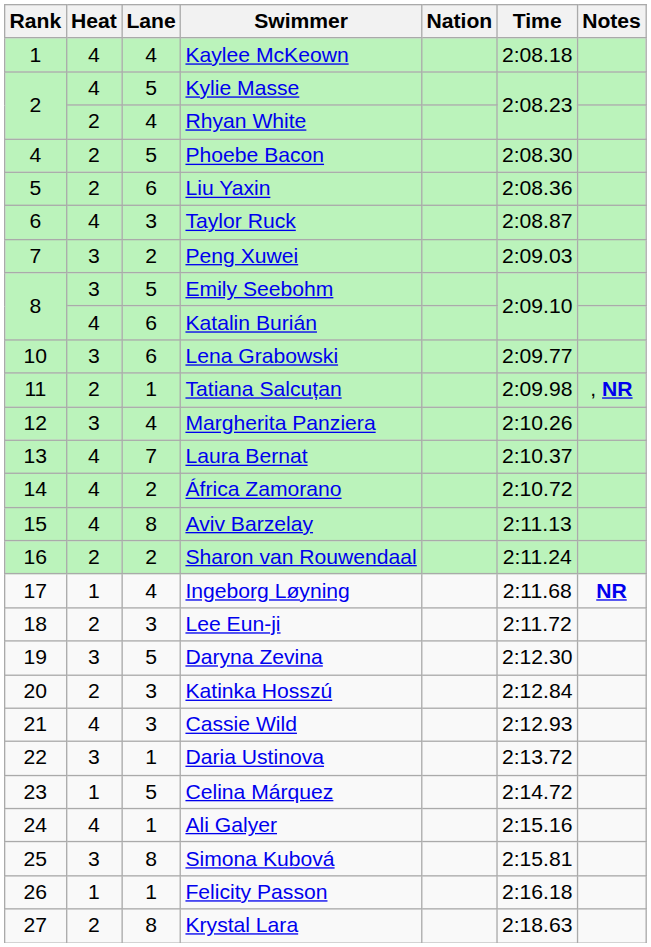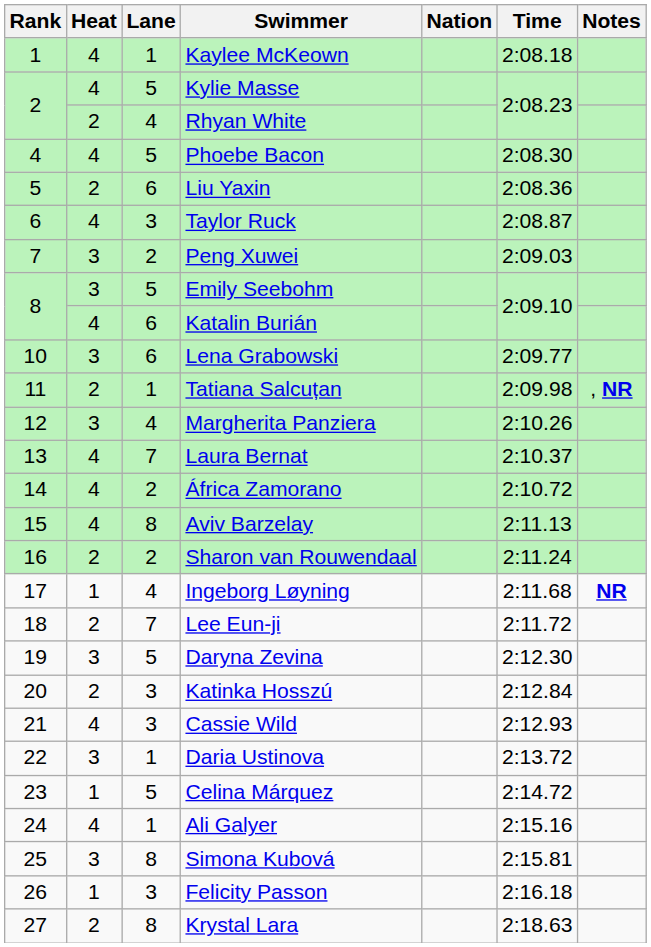Kaylee McKeown | Lane: 4 -> 1
Phoebe Bacon | Heat: 2 -> 4
Lee Eun-ji | Lane: 3 -> 7
Felicity Passon | Lane: 1 -> 3
